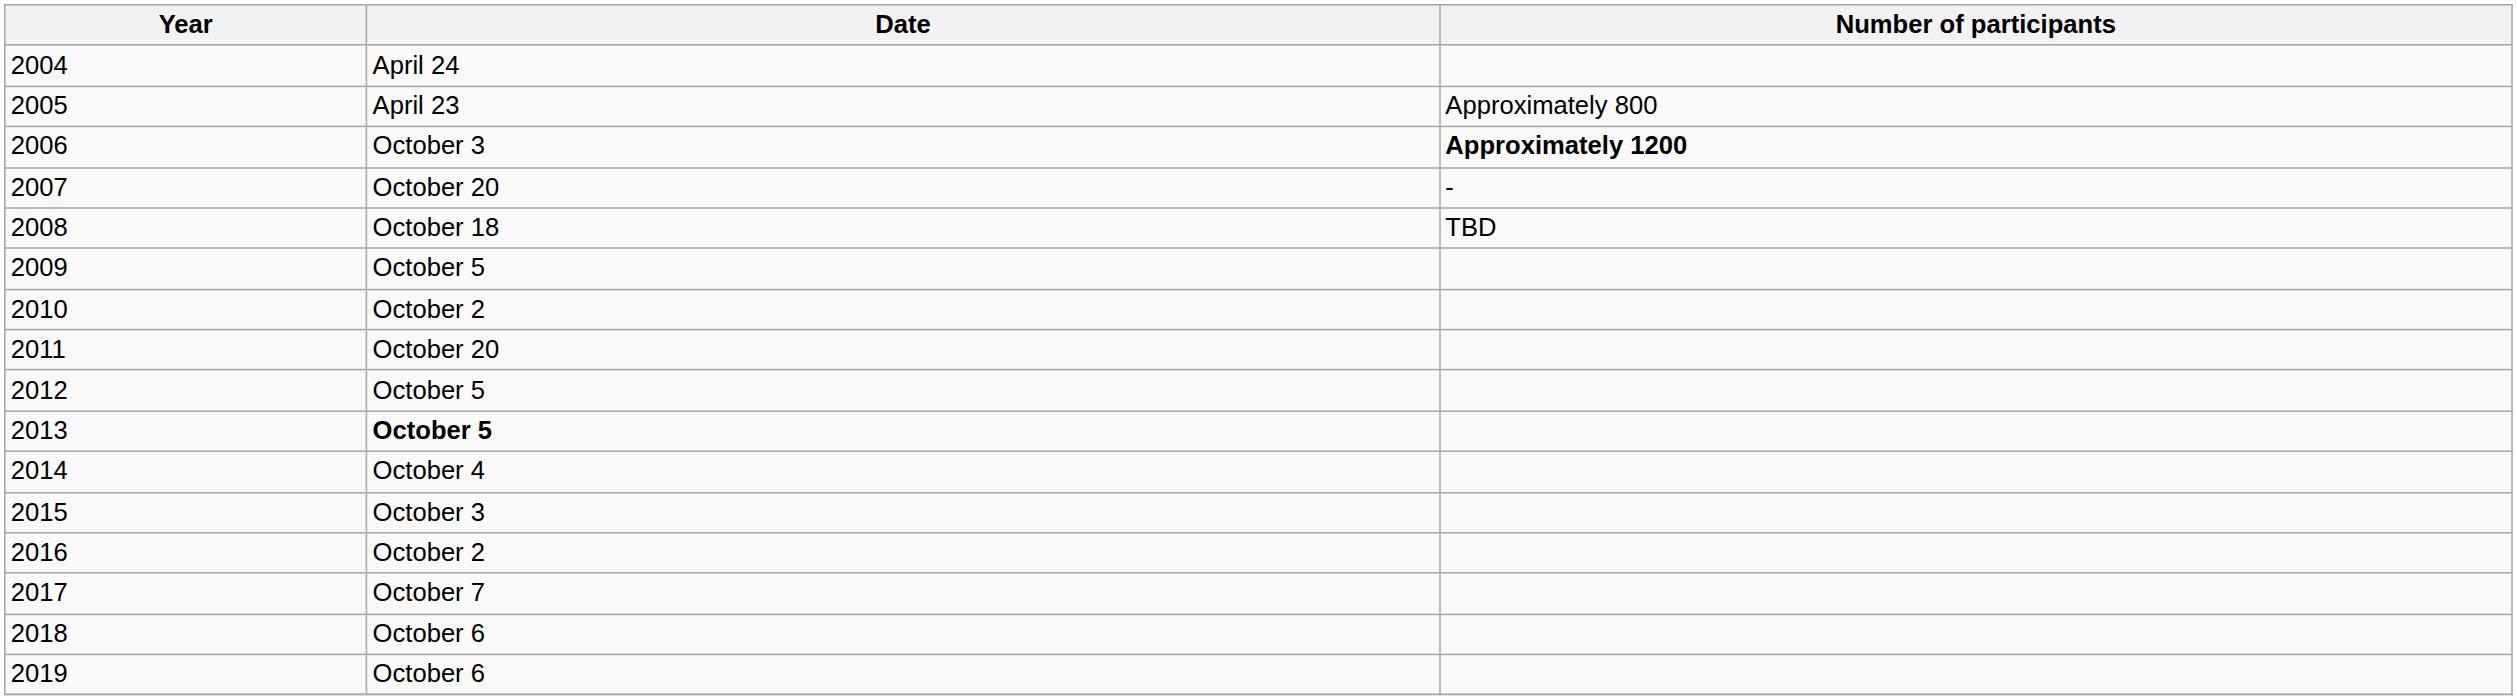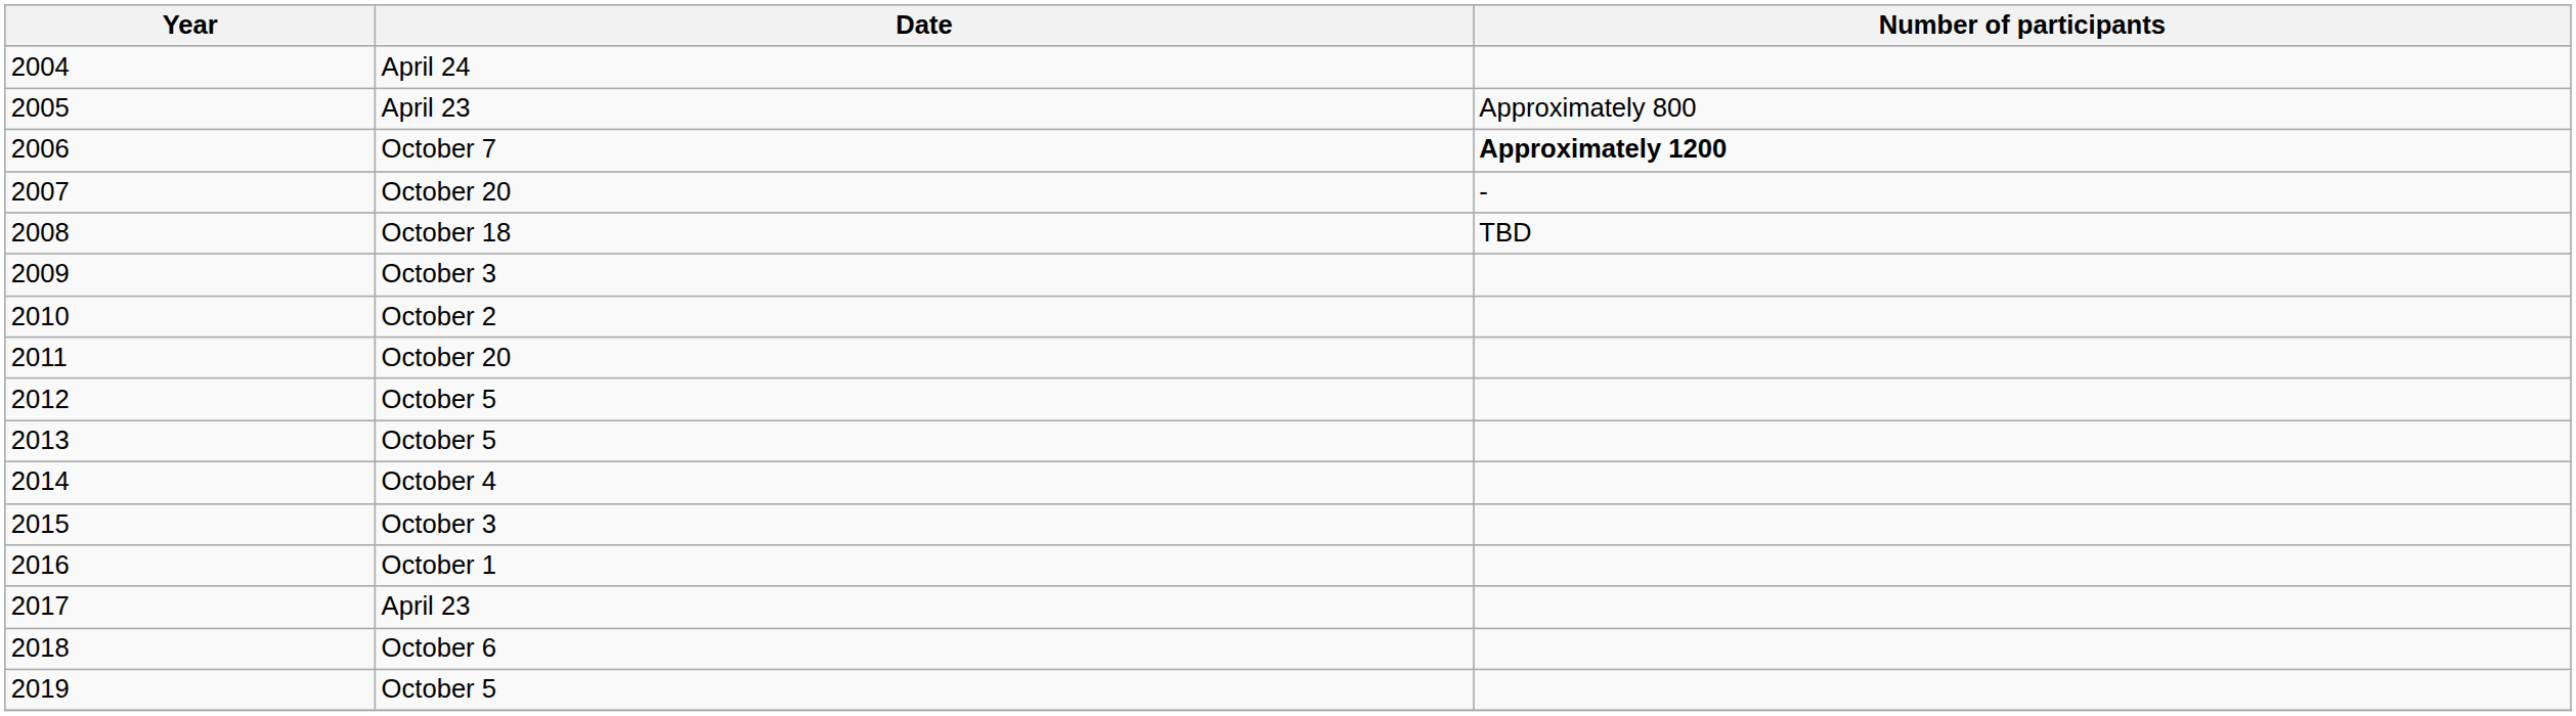2006 | Date: October 3 -> October 7
2009 | Date: October 5 -> October 3
2013 | Date: bold -> normal
2016 | Date: October 2 -> October 1
2017 | Date: October 7 -> April 23
2019 | Date: October 6 -> October 5
